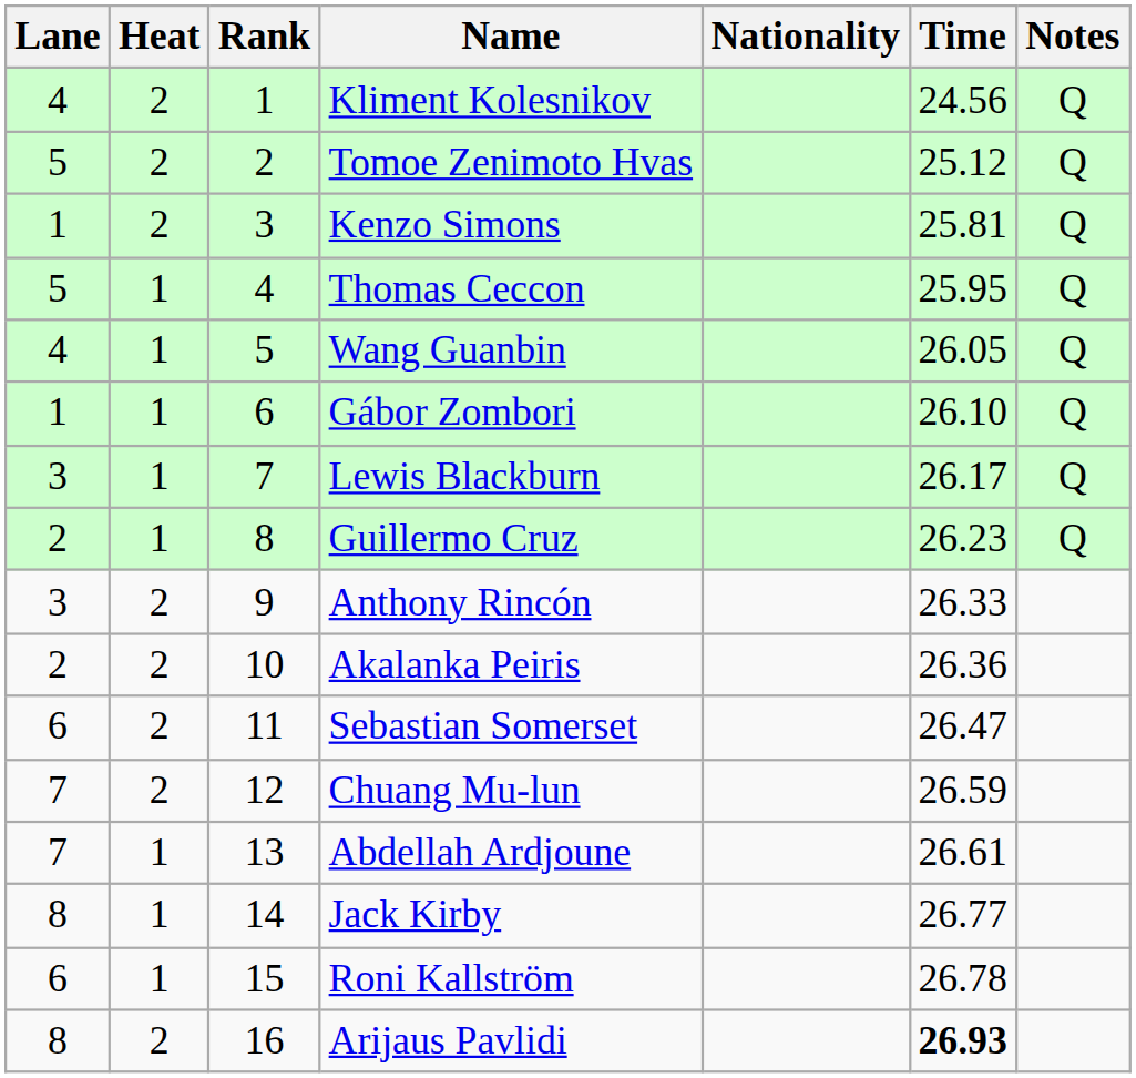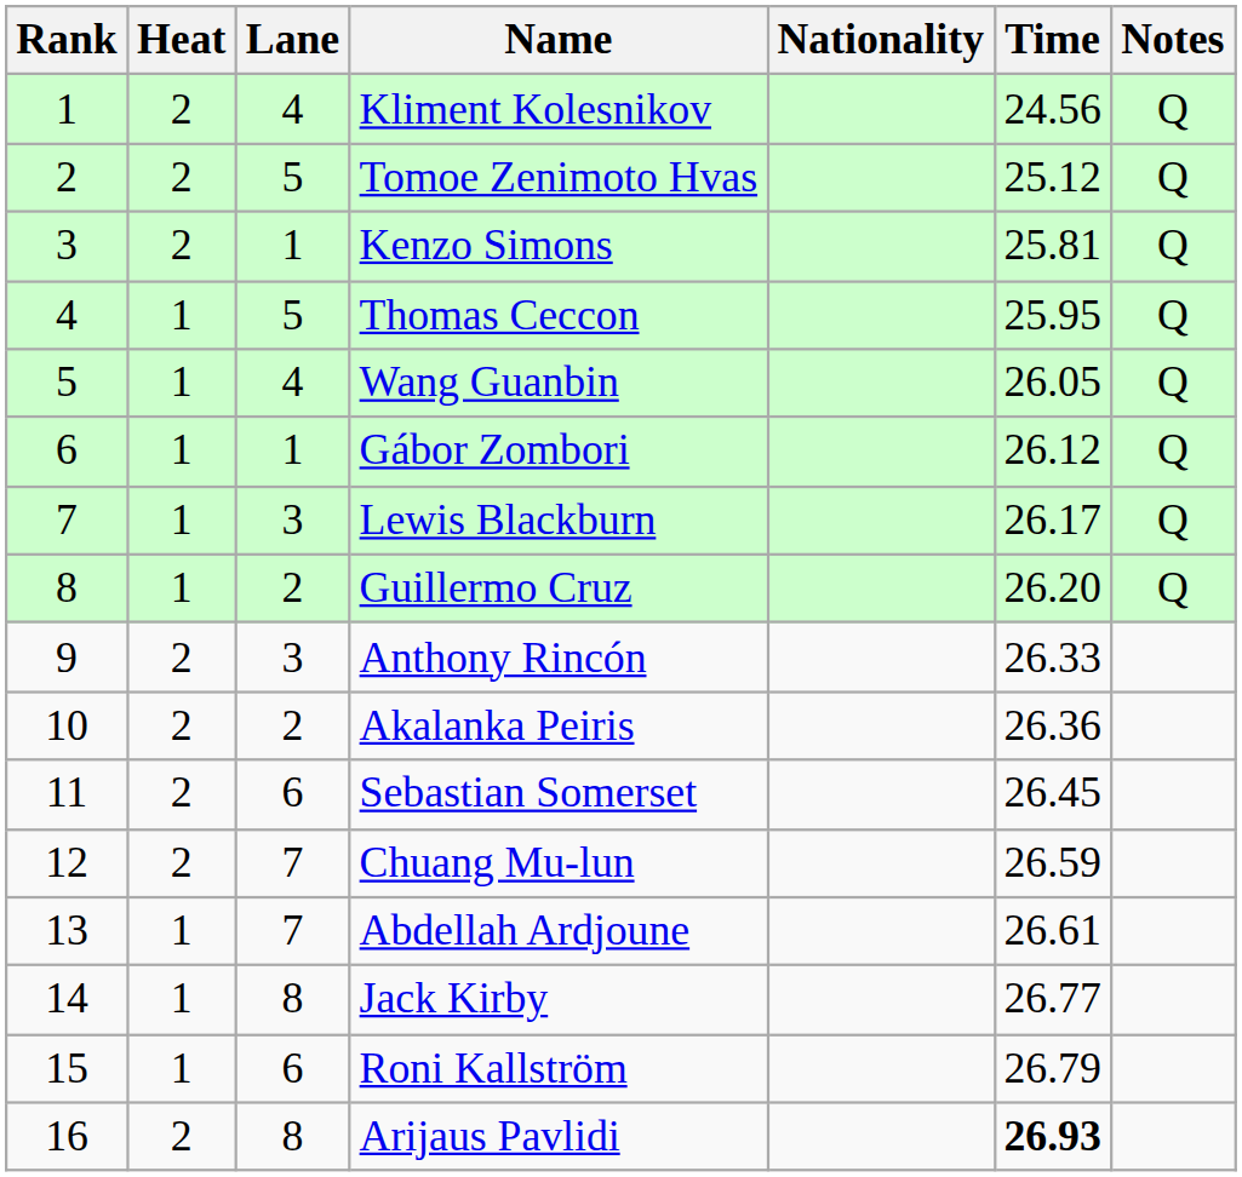columns swapped: Rank <-> Lane
Gábor Zombori | Time: 26.10 -> 26.12
Guillermo Cruz | Time: 26.23 -> 26.20
Sebastian Somerset | Time: 26.47 -> 26.45
Roni Kallström | Time: 26.78 -> 26.79
